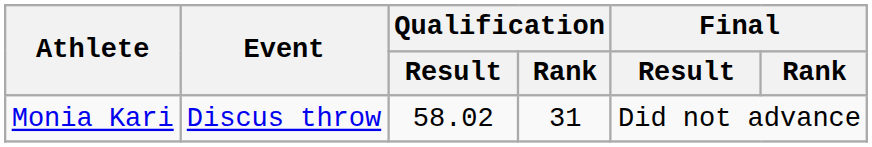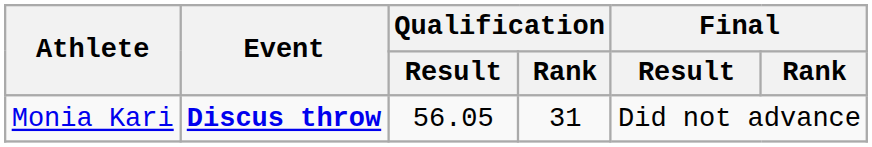Monia Kari | Event: normal -> bold
Monia Kari | Qualification / Result: 58.02 -> 56.05
